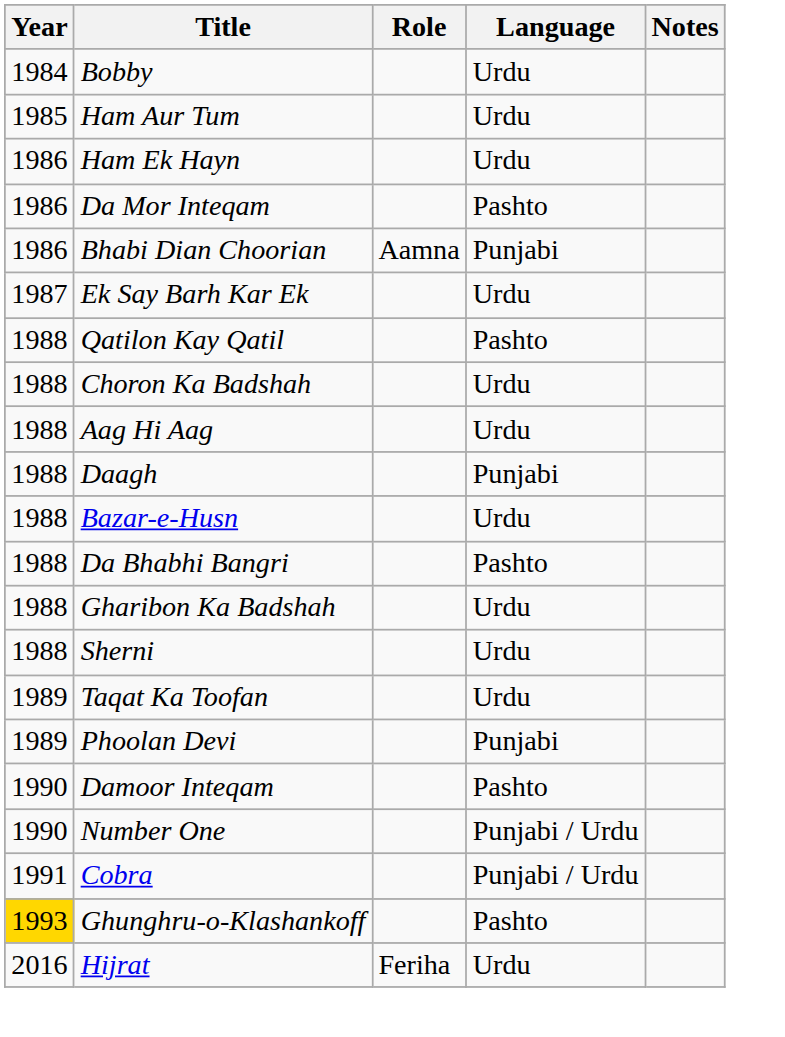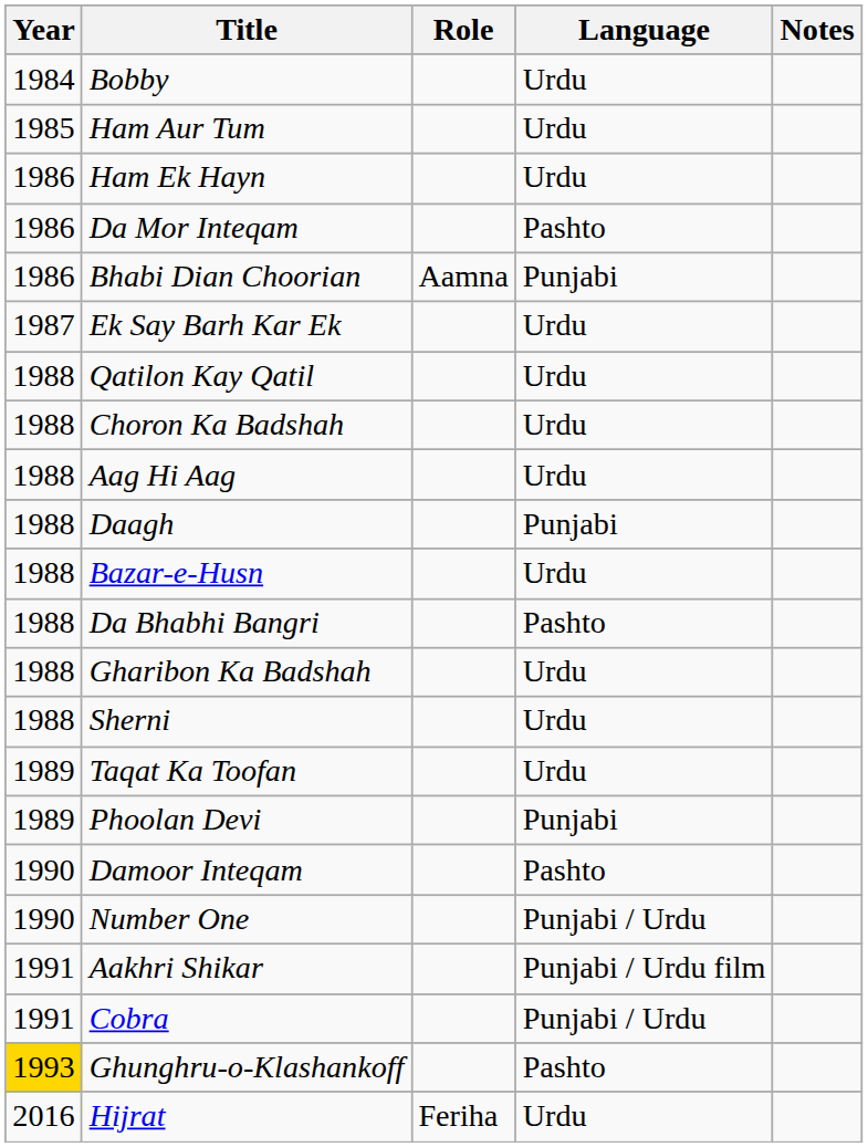Qatilon Kay Qatil | Language: Pashto -> Urdu
+ row: 1991 | Aakhri Shikar | Punjabi / Urdu film
